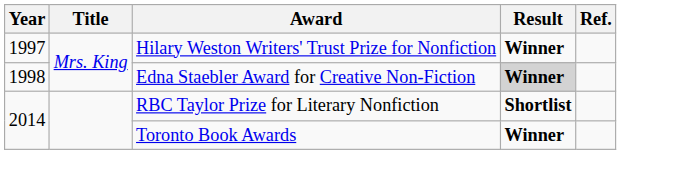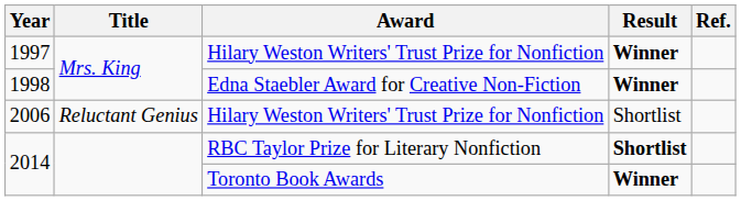1998 | Result: lightgrey background -> no background
+ row: 2006 | Reluctant Genius | Hilary Weston Writers' Trust Prize for Nonfiction | Shortlist
